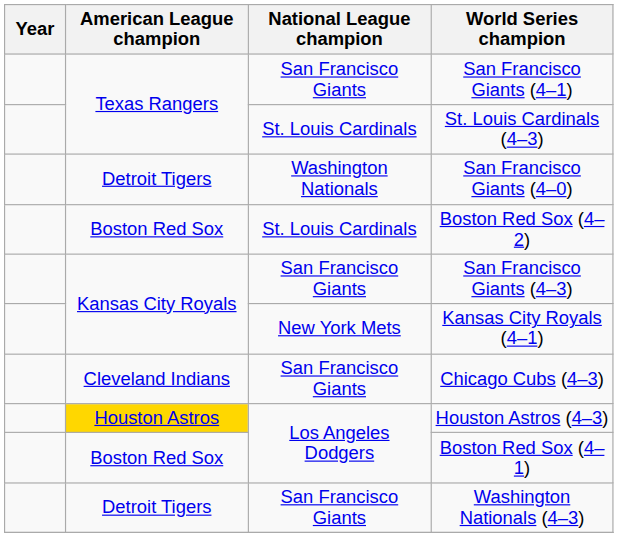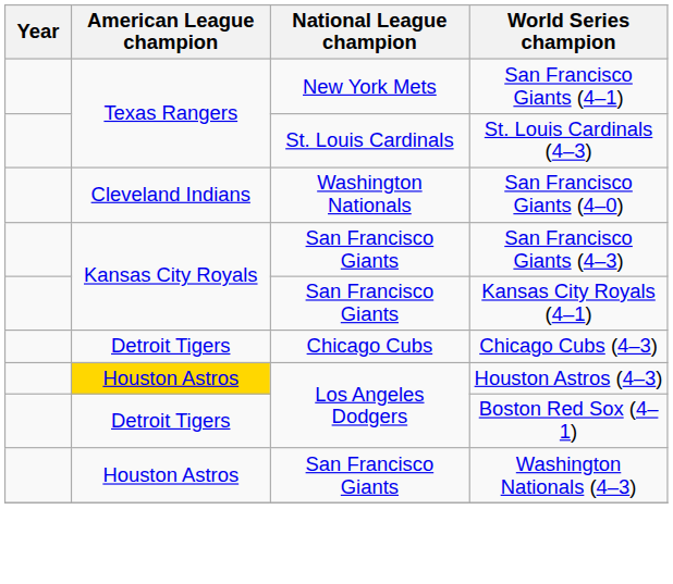San Francisco Giants (4–1) | National League champion: San Francisco Giants -> New York Mets
San Francisco Giants (4–0) | American League champion: Detroit Tigers -> Cleveland Indians
- row: Boston Red Sox | St. Louis Cardinals | Boston Red Sox (4–2)
Kansas City Royals (4–1) | National League champion: New York Mets -> San Francisco Giants
Chicago Cubs (4–3) | American League champion: Cleveland Indians -> Detroit Tigers
Chicago Cubs (4–3) | National League champion: San Francisco Giants -> Chicago Cubs
Boston Red Sox (4–1) | American League champion: Boston Red Sox -> Detroit Tigers
Washington Nationals (4–3) | American League champion: Detroit Tigers -> Houston Astros
